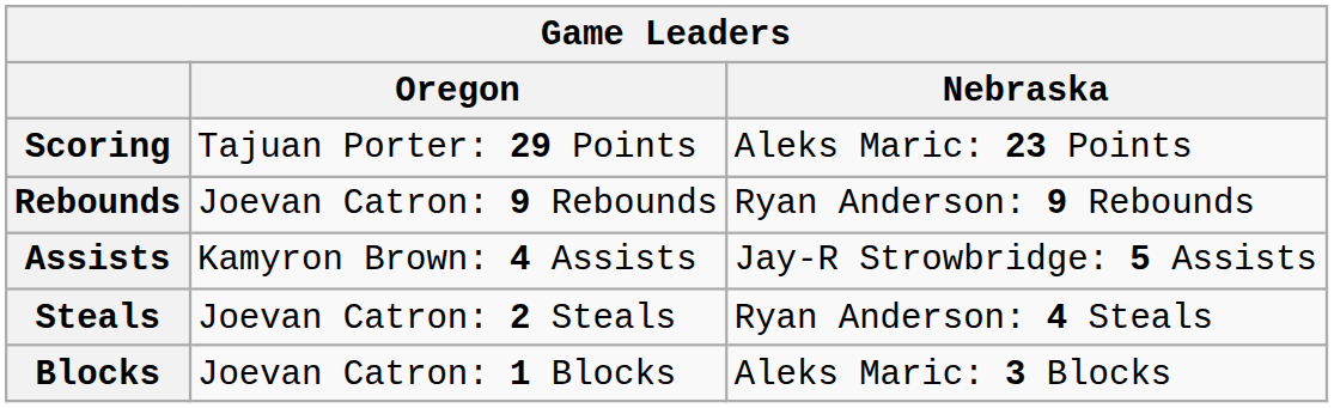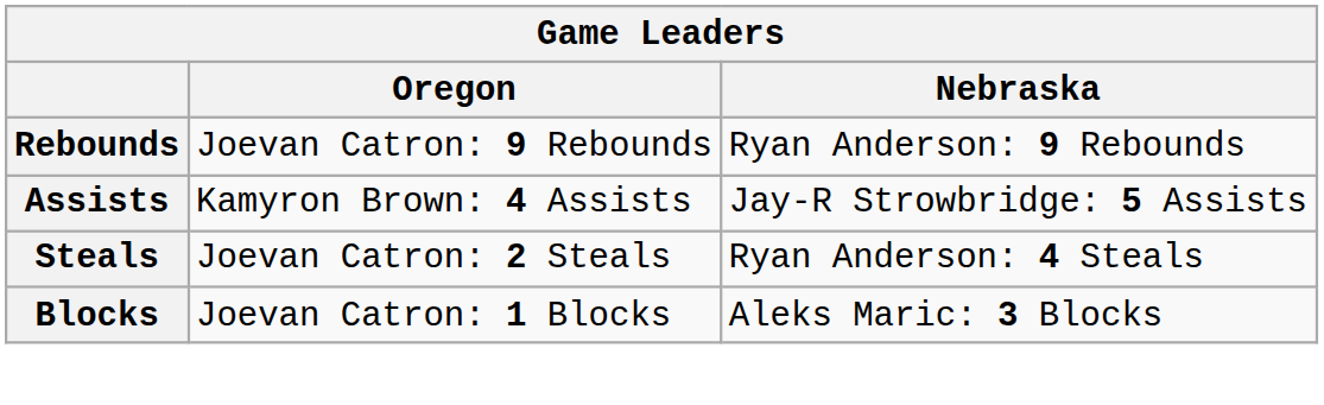- row: Scoring | Tajuan Porter: 29 Points | Aleks Maric: 23 Points
